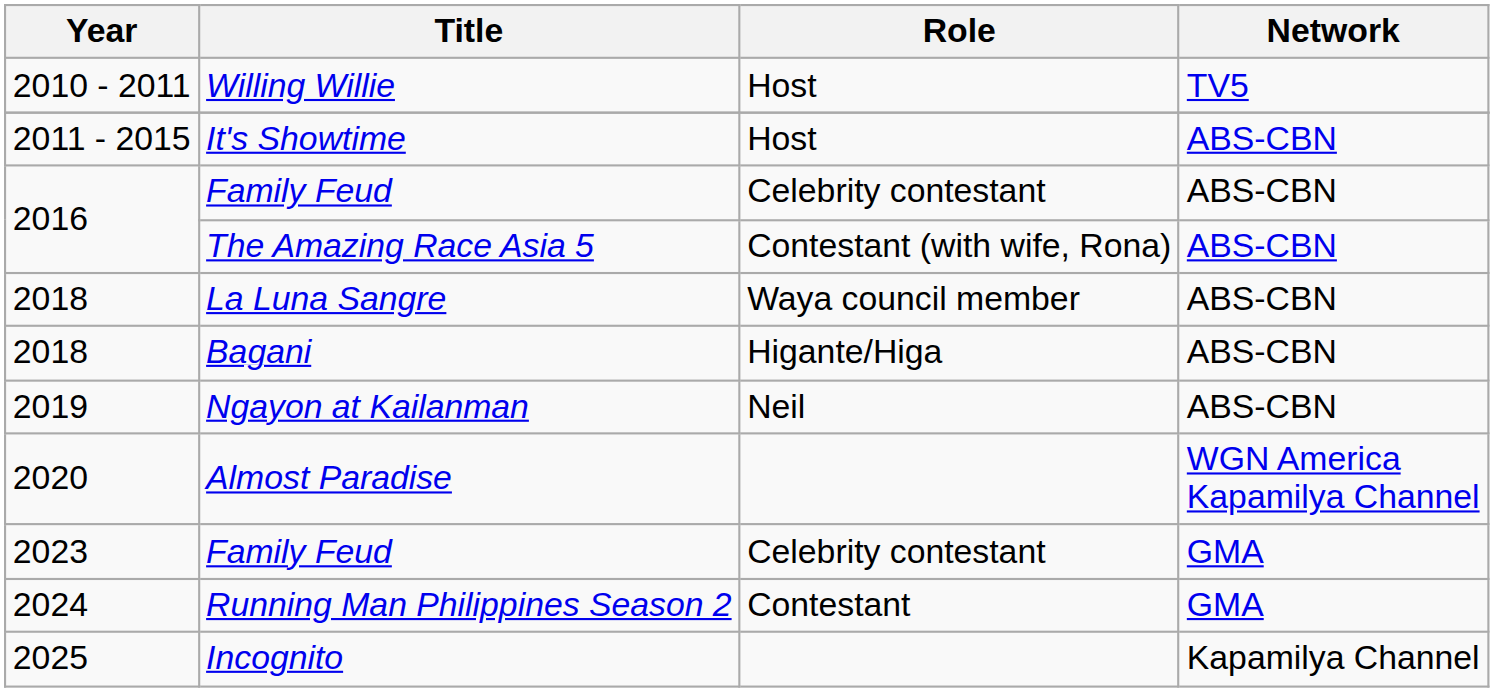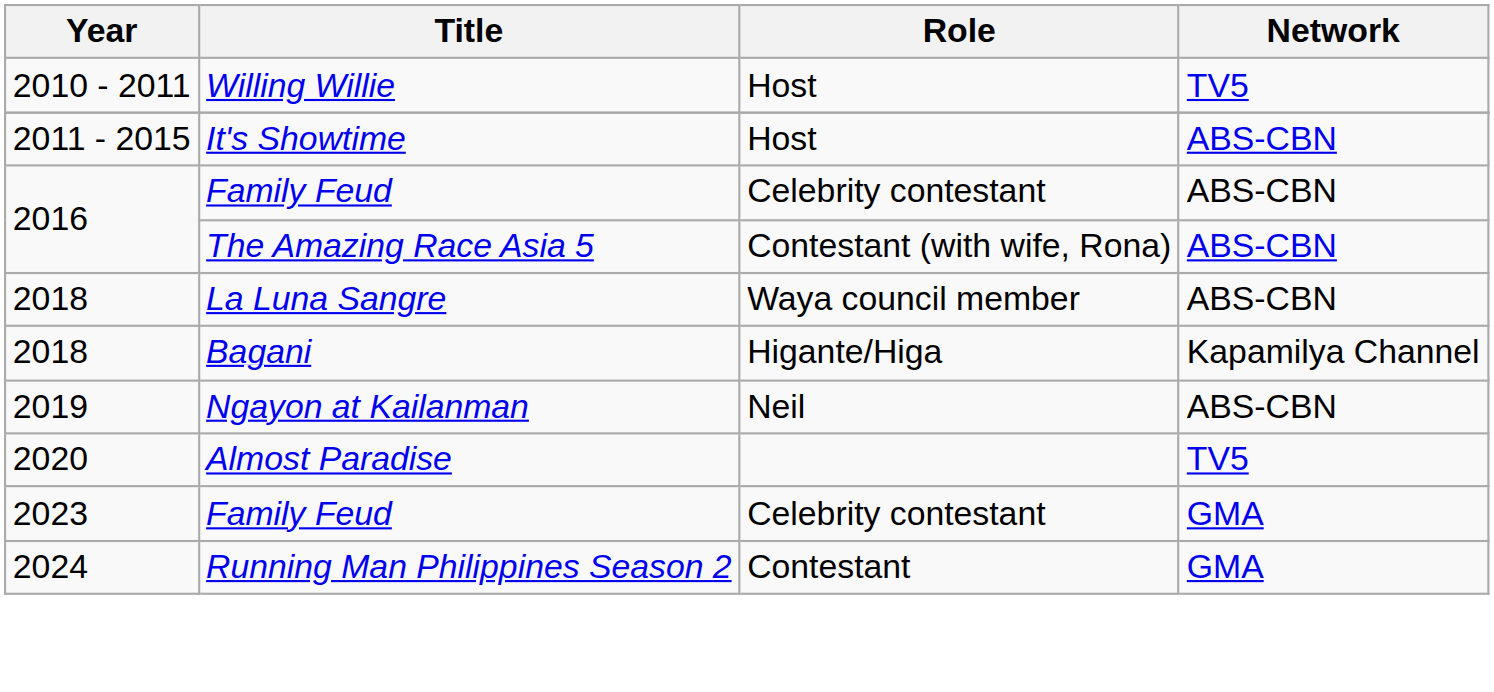Bagani | Network: ABS-CBN -> Kapamilya Channel
Almost Paradise | Network: WGN America Kapamilya Channel -> TV5
- row: 2025 | Incognito | Kapamilya Channel
